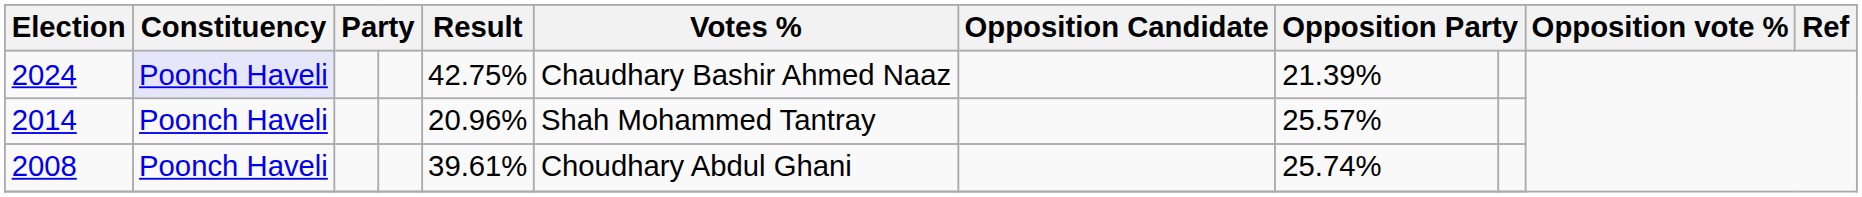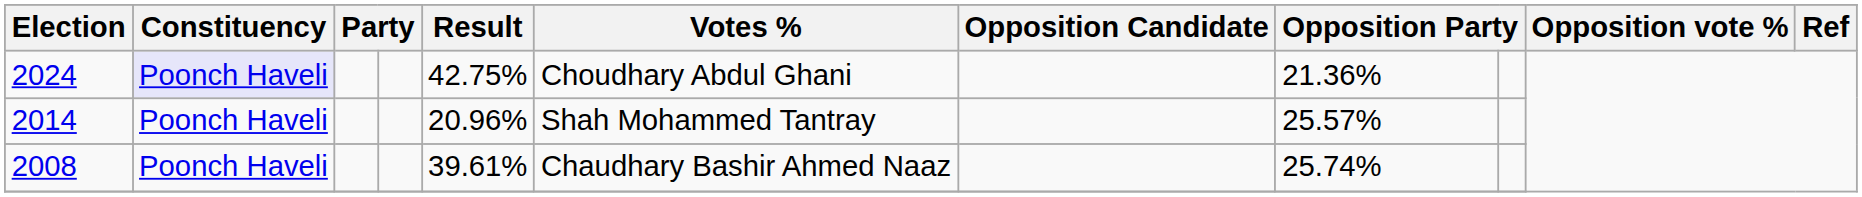2024 | Votes %: Chaudhary Bashir Ahmed Naaz -> Choudhary Abdul Ghani
2024 | column 8: 21.39% -> 21.36%
2008 | Votes %: Choudhary Abdul Ghani -> Chaudhary Bashir Ahmed Naaz
